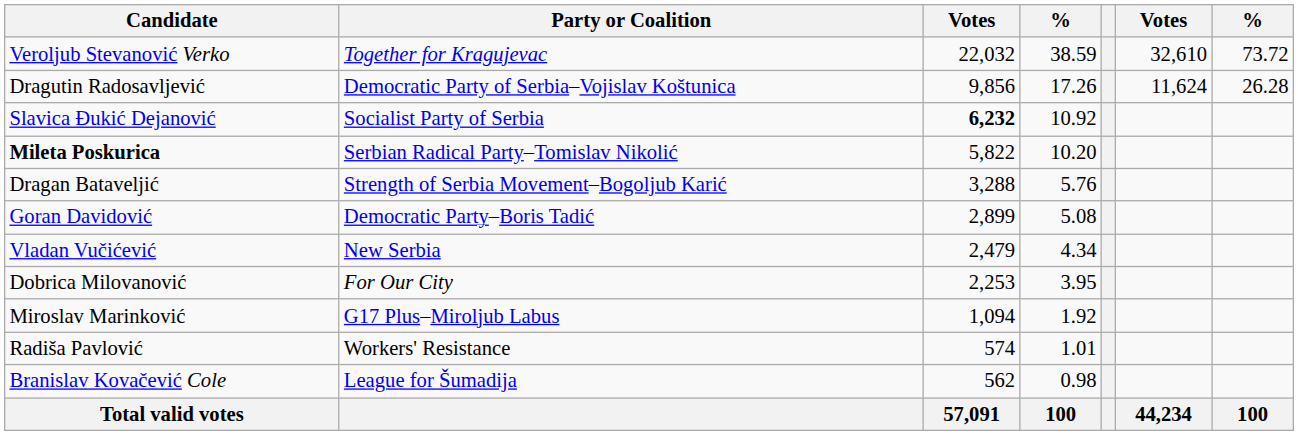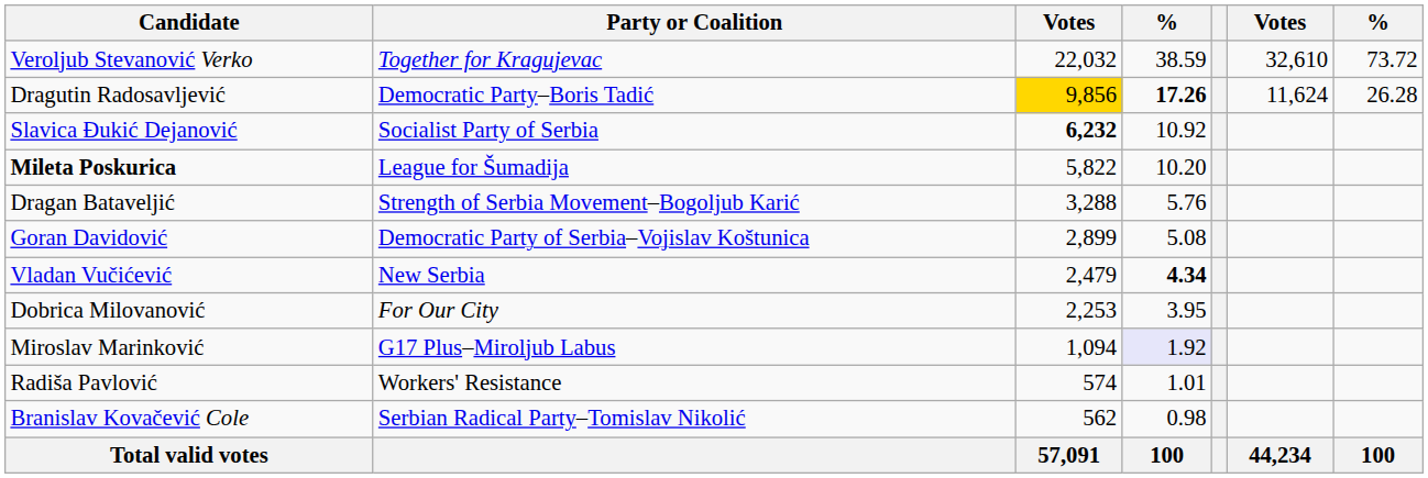Dragutin Radosavljević | Party or Coalition: Democratic Party of Serbia–Vojislav Koštunica -> Democratic Party–Boris Tadić
Dragutin Radosavljević | column 3: no background -> gold background
Dragutin Radosavljević | column 4: normal -> bold
Mileta Poskurica | Party or Coalition: Serbian Radical Party–Tomislav Nikolić -> League for Šumadija
Goran Davidović | Party or Coalition: Democratic Party–Boris Tadić -> Democratic Party of Serbia–Vojislav Koštunica
Vladan Vučićević | column 4: normal -> bold
Miroslav Marinković | column 4: no background -> lavender background
Branislav Kovačević Cole | Party or Coalition: League for Šumadija -> Serbian Radical Party–Tomislav Nikolić
